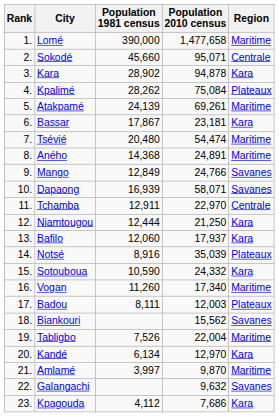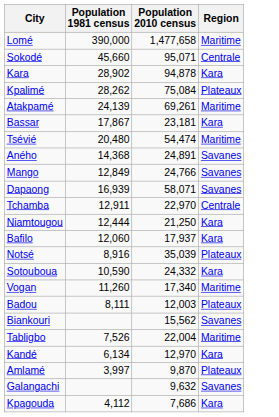- column: Rank | 1. | 2. | 3. | 4. | 5. | 6. | 7. | 8. | 9. | 10. | 11. | 12. | 13. | 14. | 15. | 16. | 17. | 18. | 19. | 20. | 21. | 22. | 23.
Aného | Region: Maritime -> Savanes
Amlamé | Region: Maritime -> Plateaux
